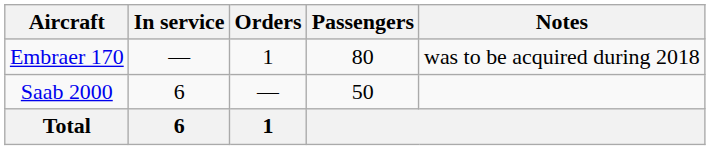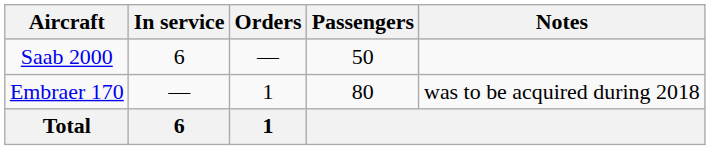rows swapped: Embraer 170 <-> Saab 2000
